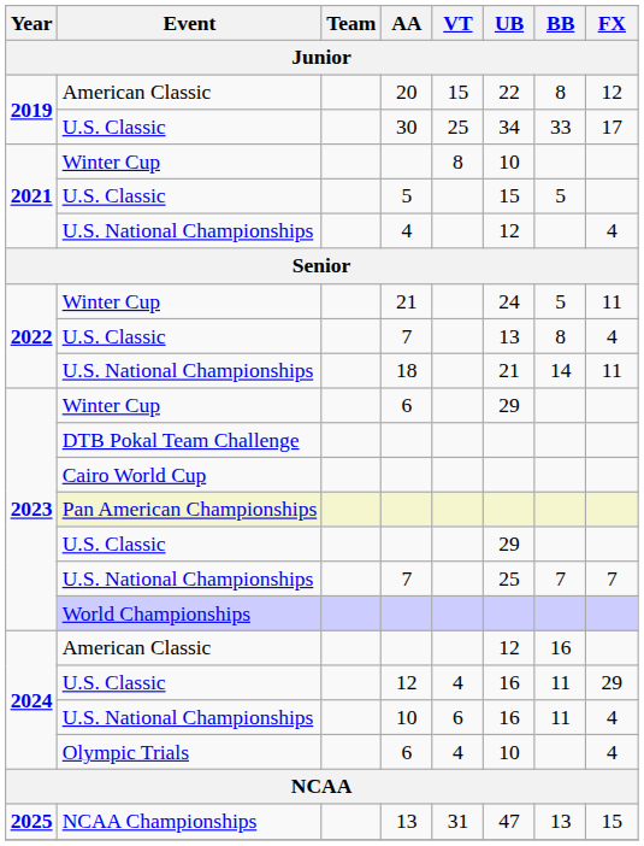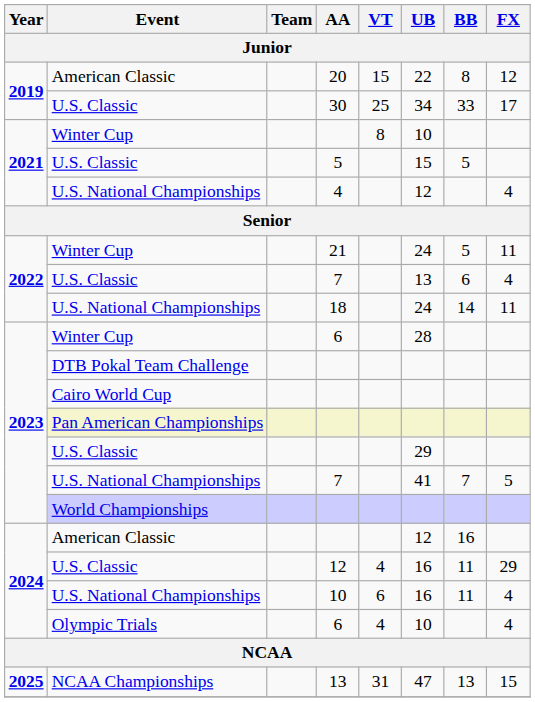U.S. Classic / 7 | BB: 8 -> 6
18 | UB: 21 -> 24
Winter Cup / 6 | UB: 29 -> 28
U.S. National Championships / 7 | UB: 25 -> 41
U.S. National Championships / 7 | FX: 7 -> 5
